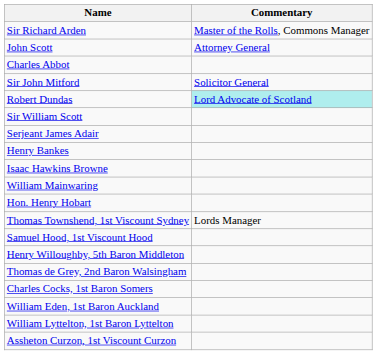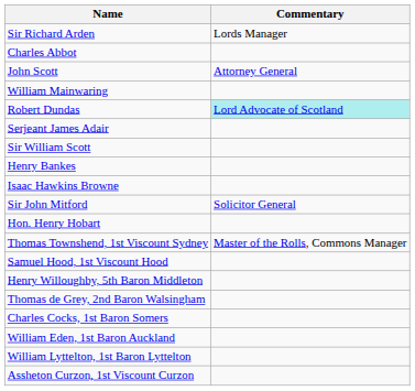Sir Richard Arden | Commentary: Master of the Rolls, Commons Manager -> Lords Manager
rows swapped: Charles Abbot <-> John Scott
rows swapped: Sir John Mitford <-> William Mainwaring
rows swapped: Serjeant James Adair <-> Sir William Scott
Thomas Townshend, 1st Viscount Sydney | Commentary: Lords Manager -> Master of the Rolls, Commons Manager
